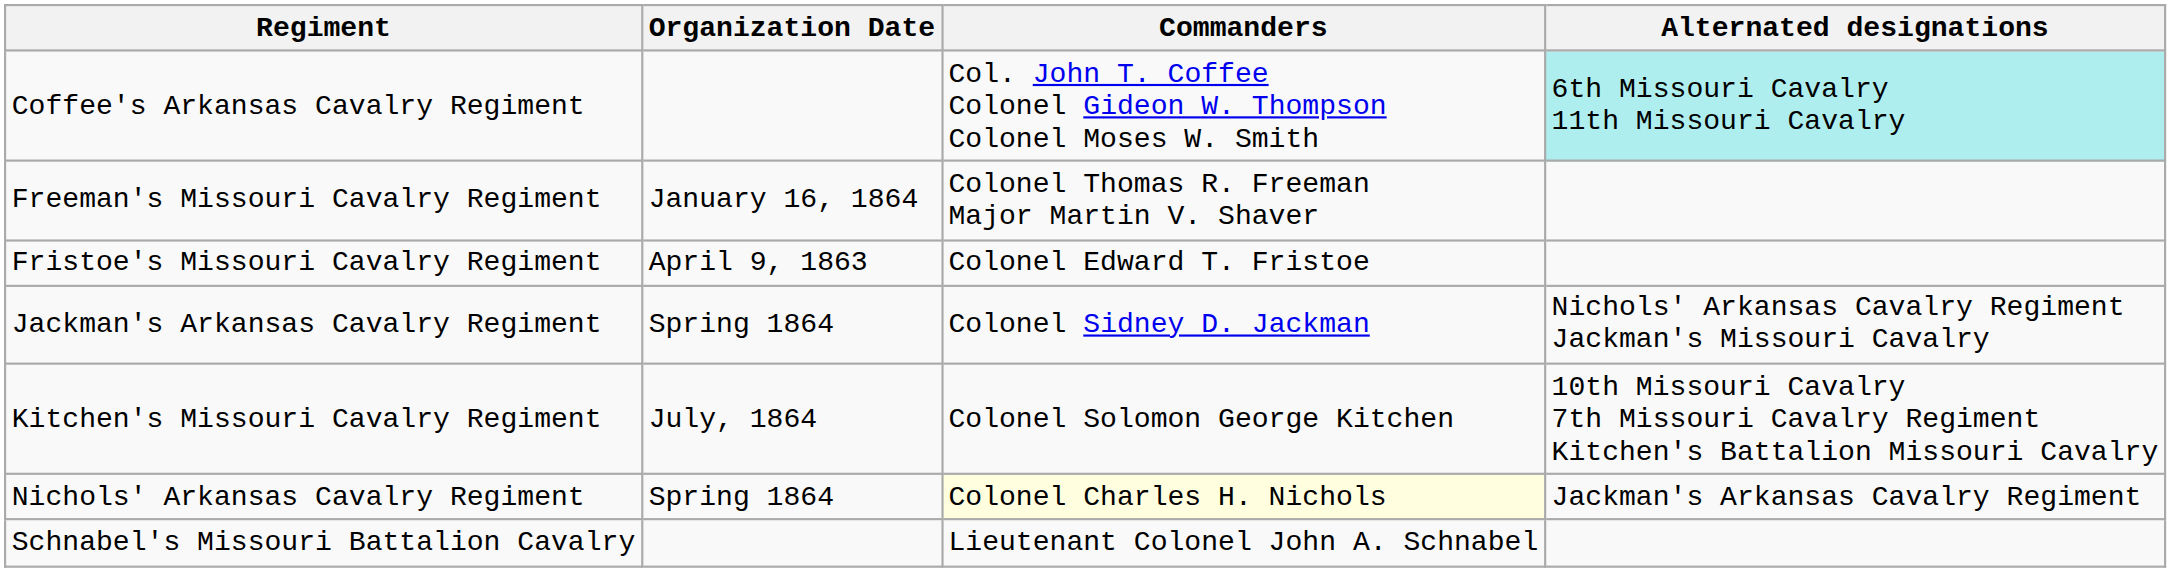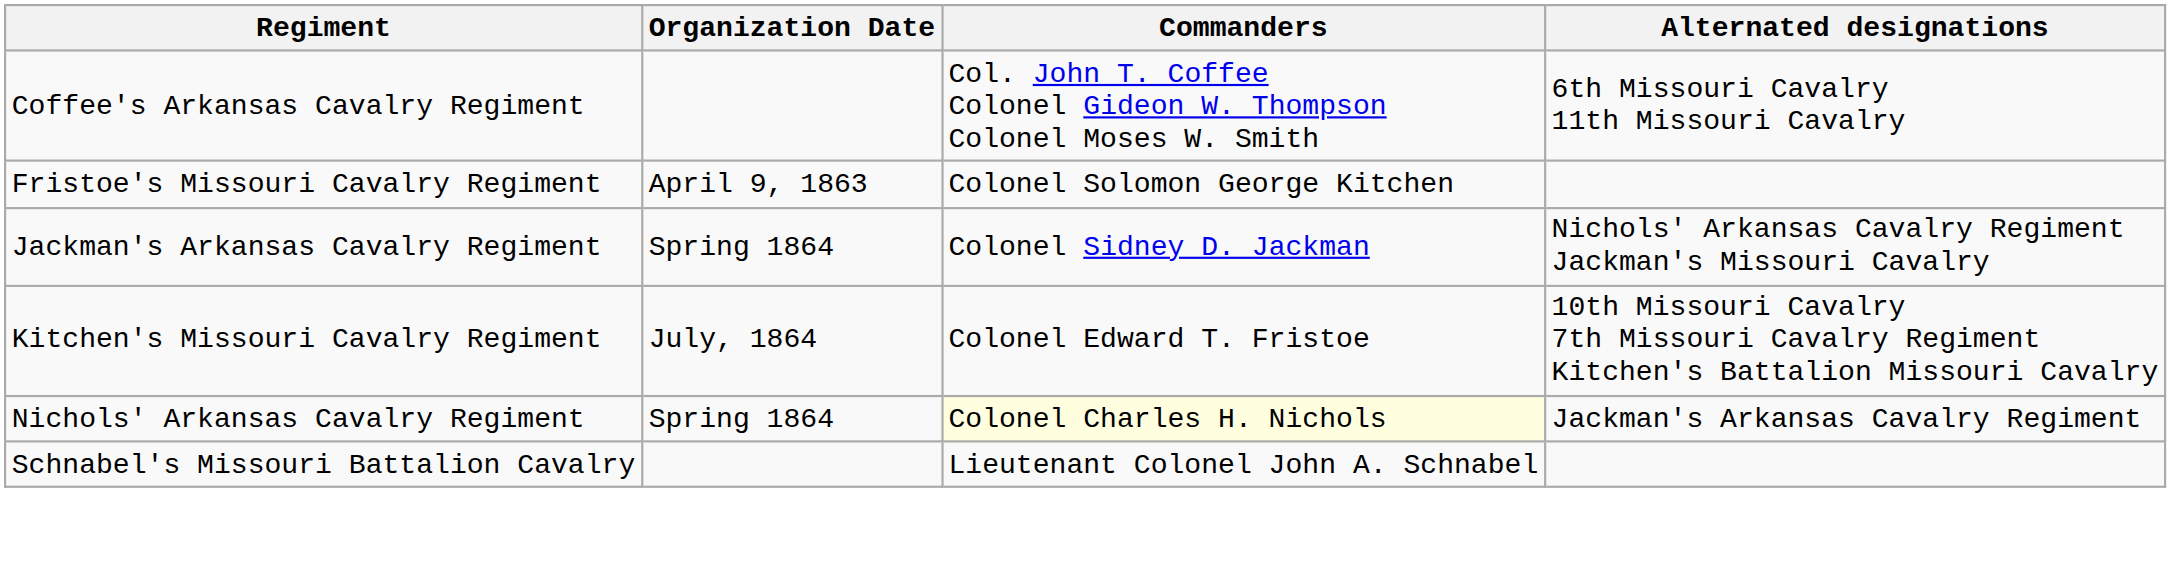Coffee's Arkansas Cavalry Regiment | Alternated designations: paleturquoise background -> no background
- row: Freeman's Missouri Cavalry Regiment | January 16, 1864 | Colonel Thomas R. Freeman Major Martin V. Shaver
Fristoe's Missouri Cavalry Regiment | Commanders: Colonel Edward T. Fristoe -> Colonel Solomon George Kitchen
Kitchen's Missouri Cavalry Regiment | Commanders: Colonel Solomon George Kitchen -> Colonel Edward T. Fristoe
